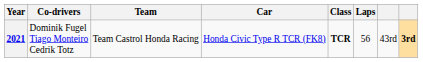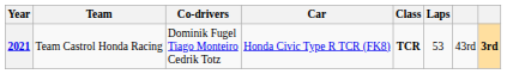columns swapped: Team <-> Co-drivers
2021 | Laps: 56 -> 53
